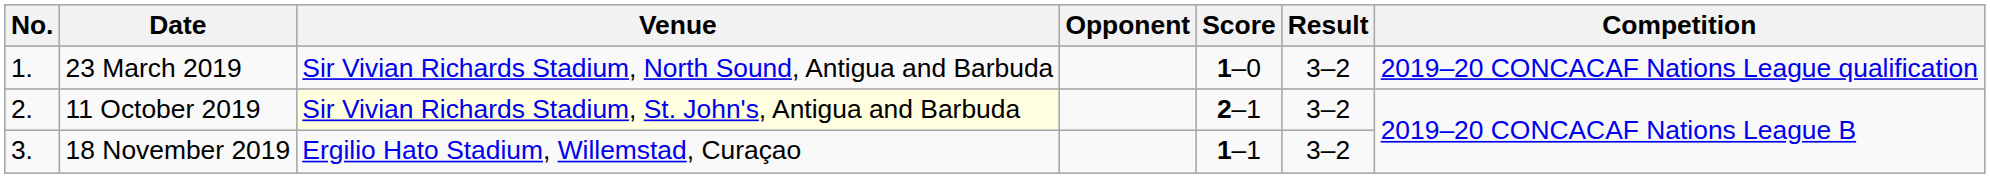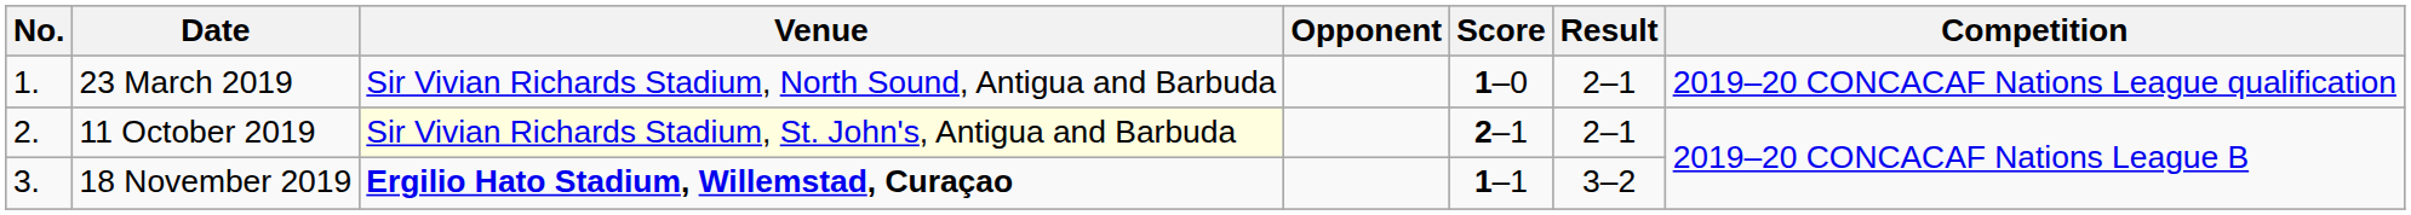23 March 2019 | Result: 3–2 -> 2–1
11 October 2019 | Result: 3–2 -> 2–1
18 November 2019 | Venue: normal -> bold
